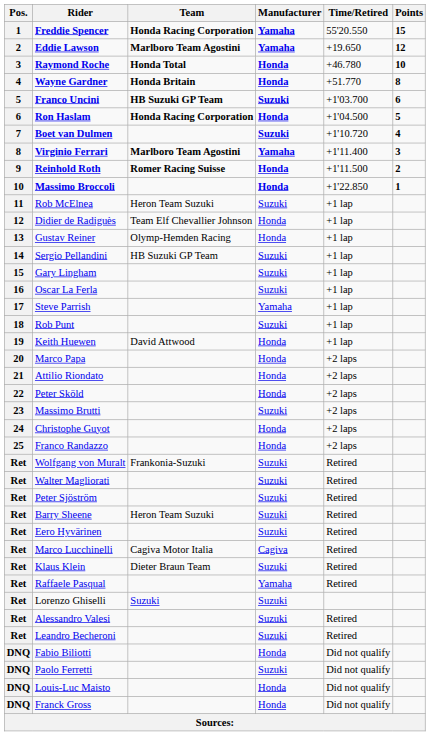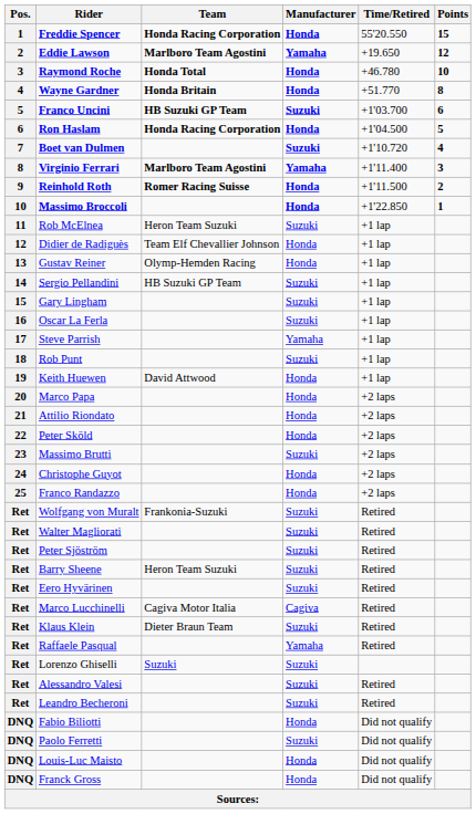Freddie Spencer | Manufacturer: Yamaha -> Honda
